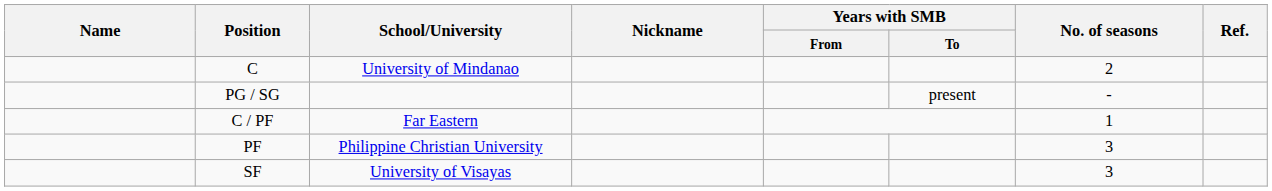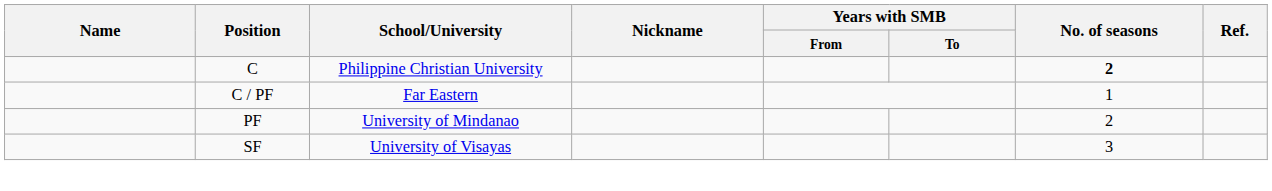C | School/University: University of Mindanao -> Philippine Christian University
C | No. of seasons: normal -> bold
- row: PG / SG | present | -
PF | School/University: Philippine Christian University -> University of Mindanao
PF | No. of seasons: 3 -> 2
